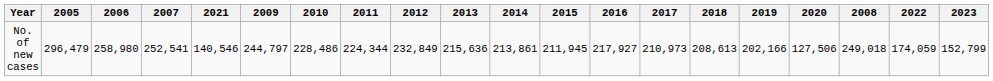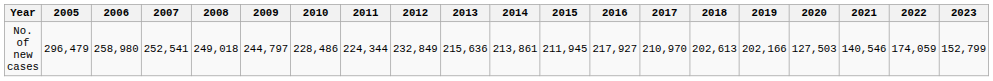columns swapped: 2008 <-> 2021
No. of new cases | 2017: 210,973 -> 210,970
No. of new cases | 2018: 208,613 -> 202,613
No. of new cases | 2020: 127,506 -> 127,503
